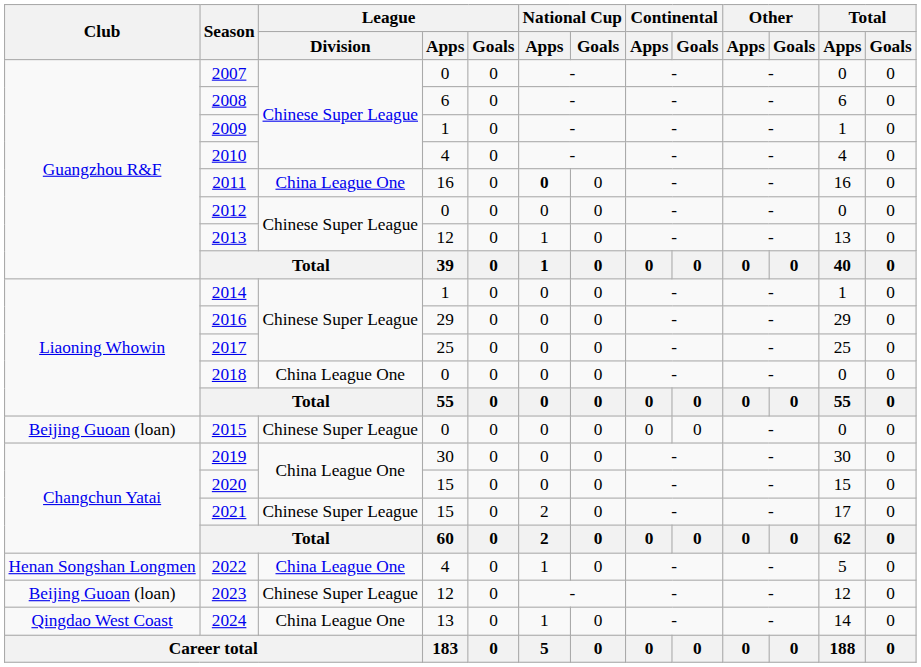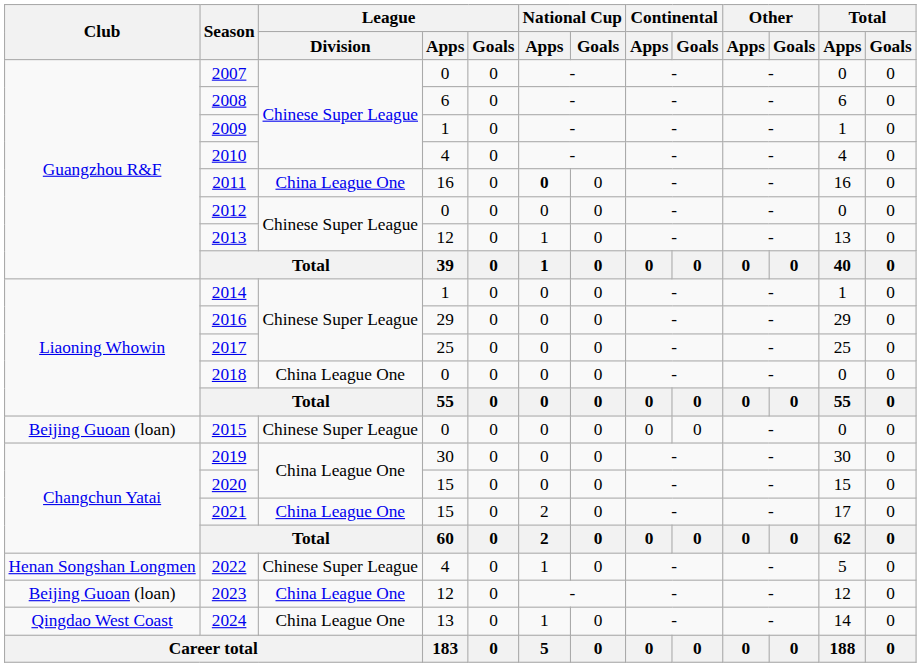2021 | League / Division: Chinese Super League -> China League One
2022 | League / Division: China League One -> Chinese Super League
2023 | League / Division: Chinese Super League -> China League One
